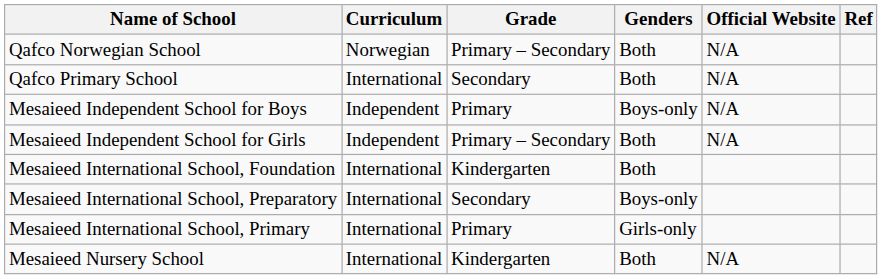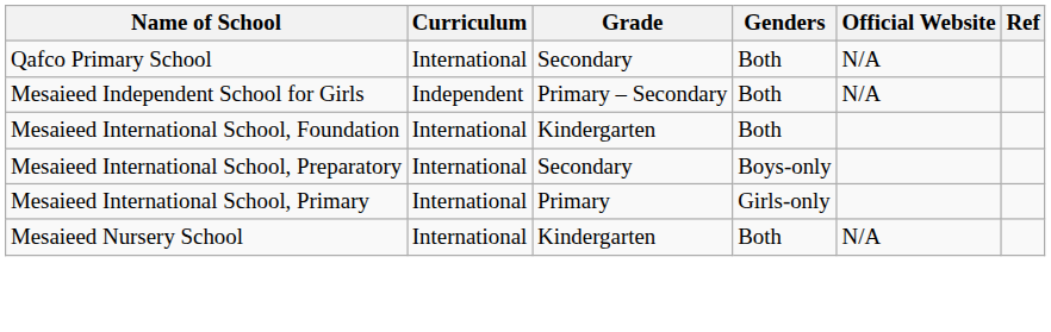- row: Qafco Norwegian School | Norwegian | Primary – Secondary | Both | N/A
- row: Mesaieed Independent School for Boys | Independent | Primary | Boys-only | N/A
